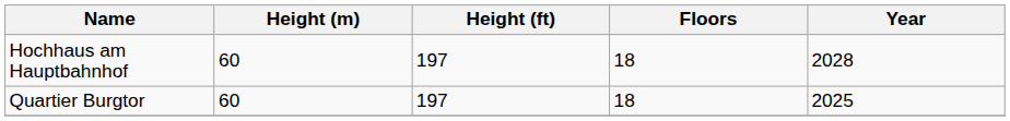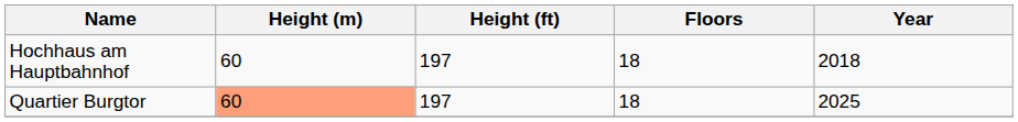Hochhaus am Hauptbahnhof | Year: 2028 -> 2018
Quartier Burgtor | Height (m): no background -> lightsalmon background
